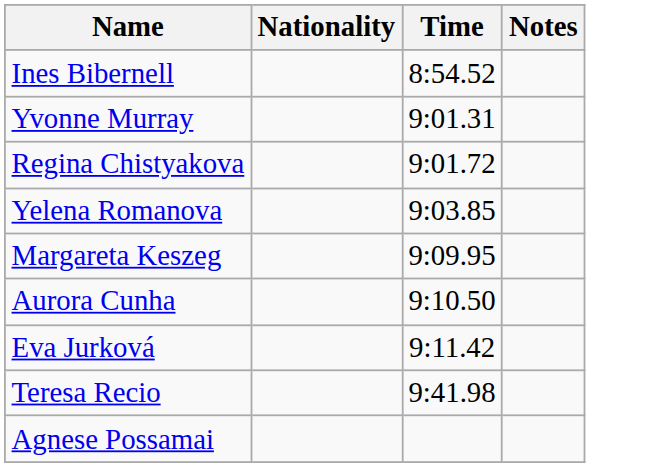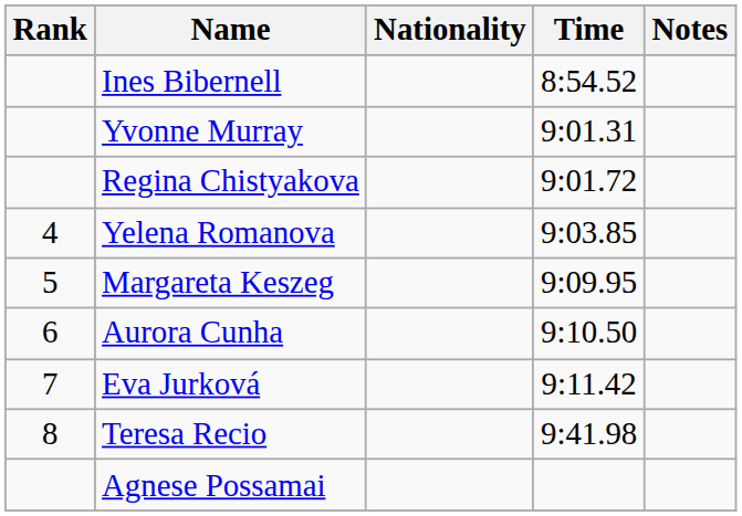+ column: Rank | 4 | 5 | 6 | 7 | 8
